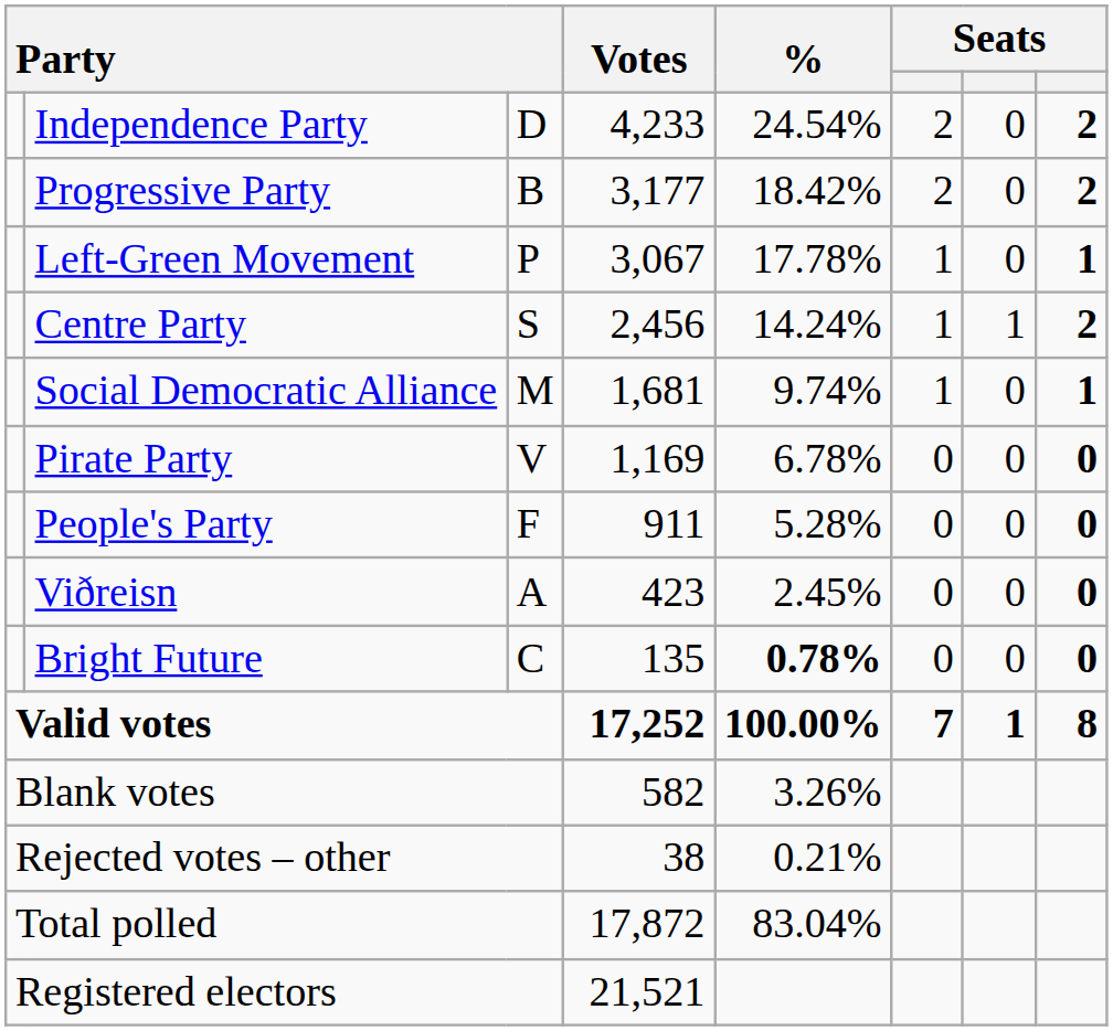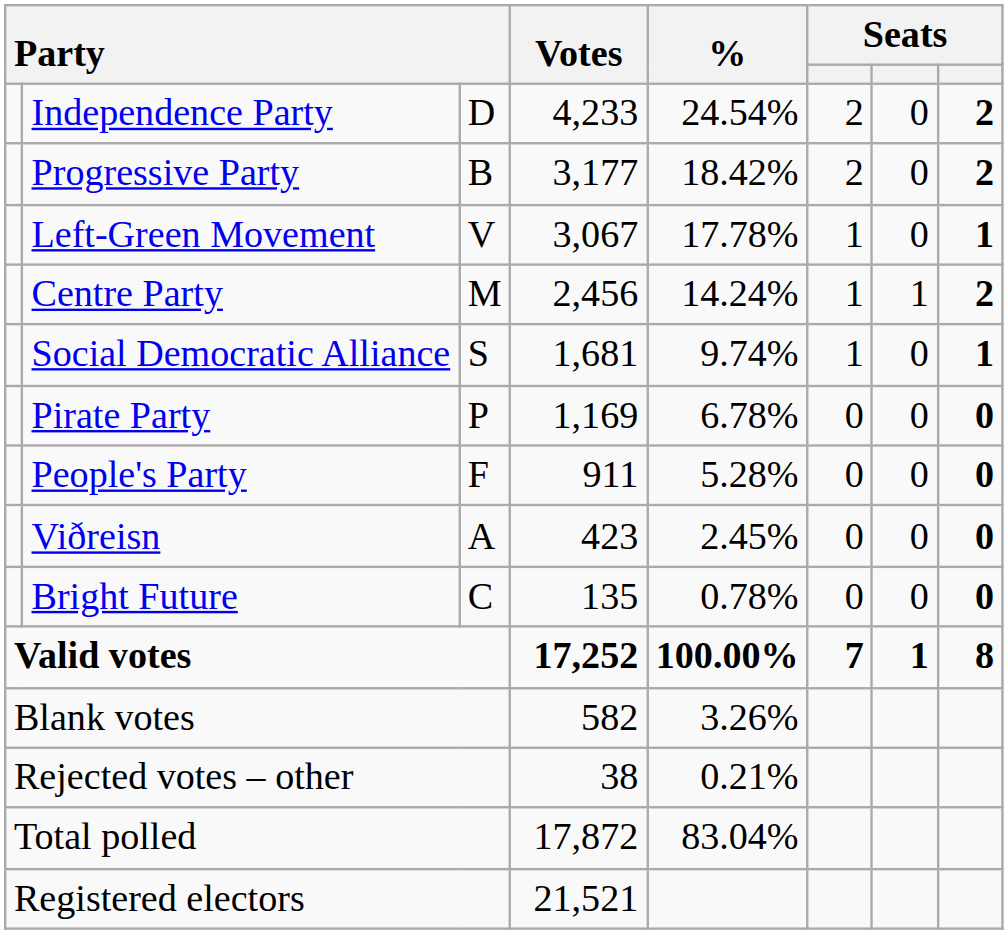Left-Green Movement | column 3: P -> V
Centre Party | column 3: S -> M
Social Democratic Alliance | column 3: M -> S
Pirate Party | column 3: V -> P
Bright Future | %: bold -> normal
